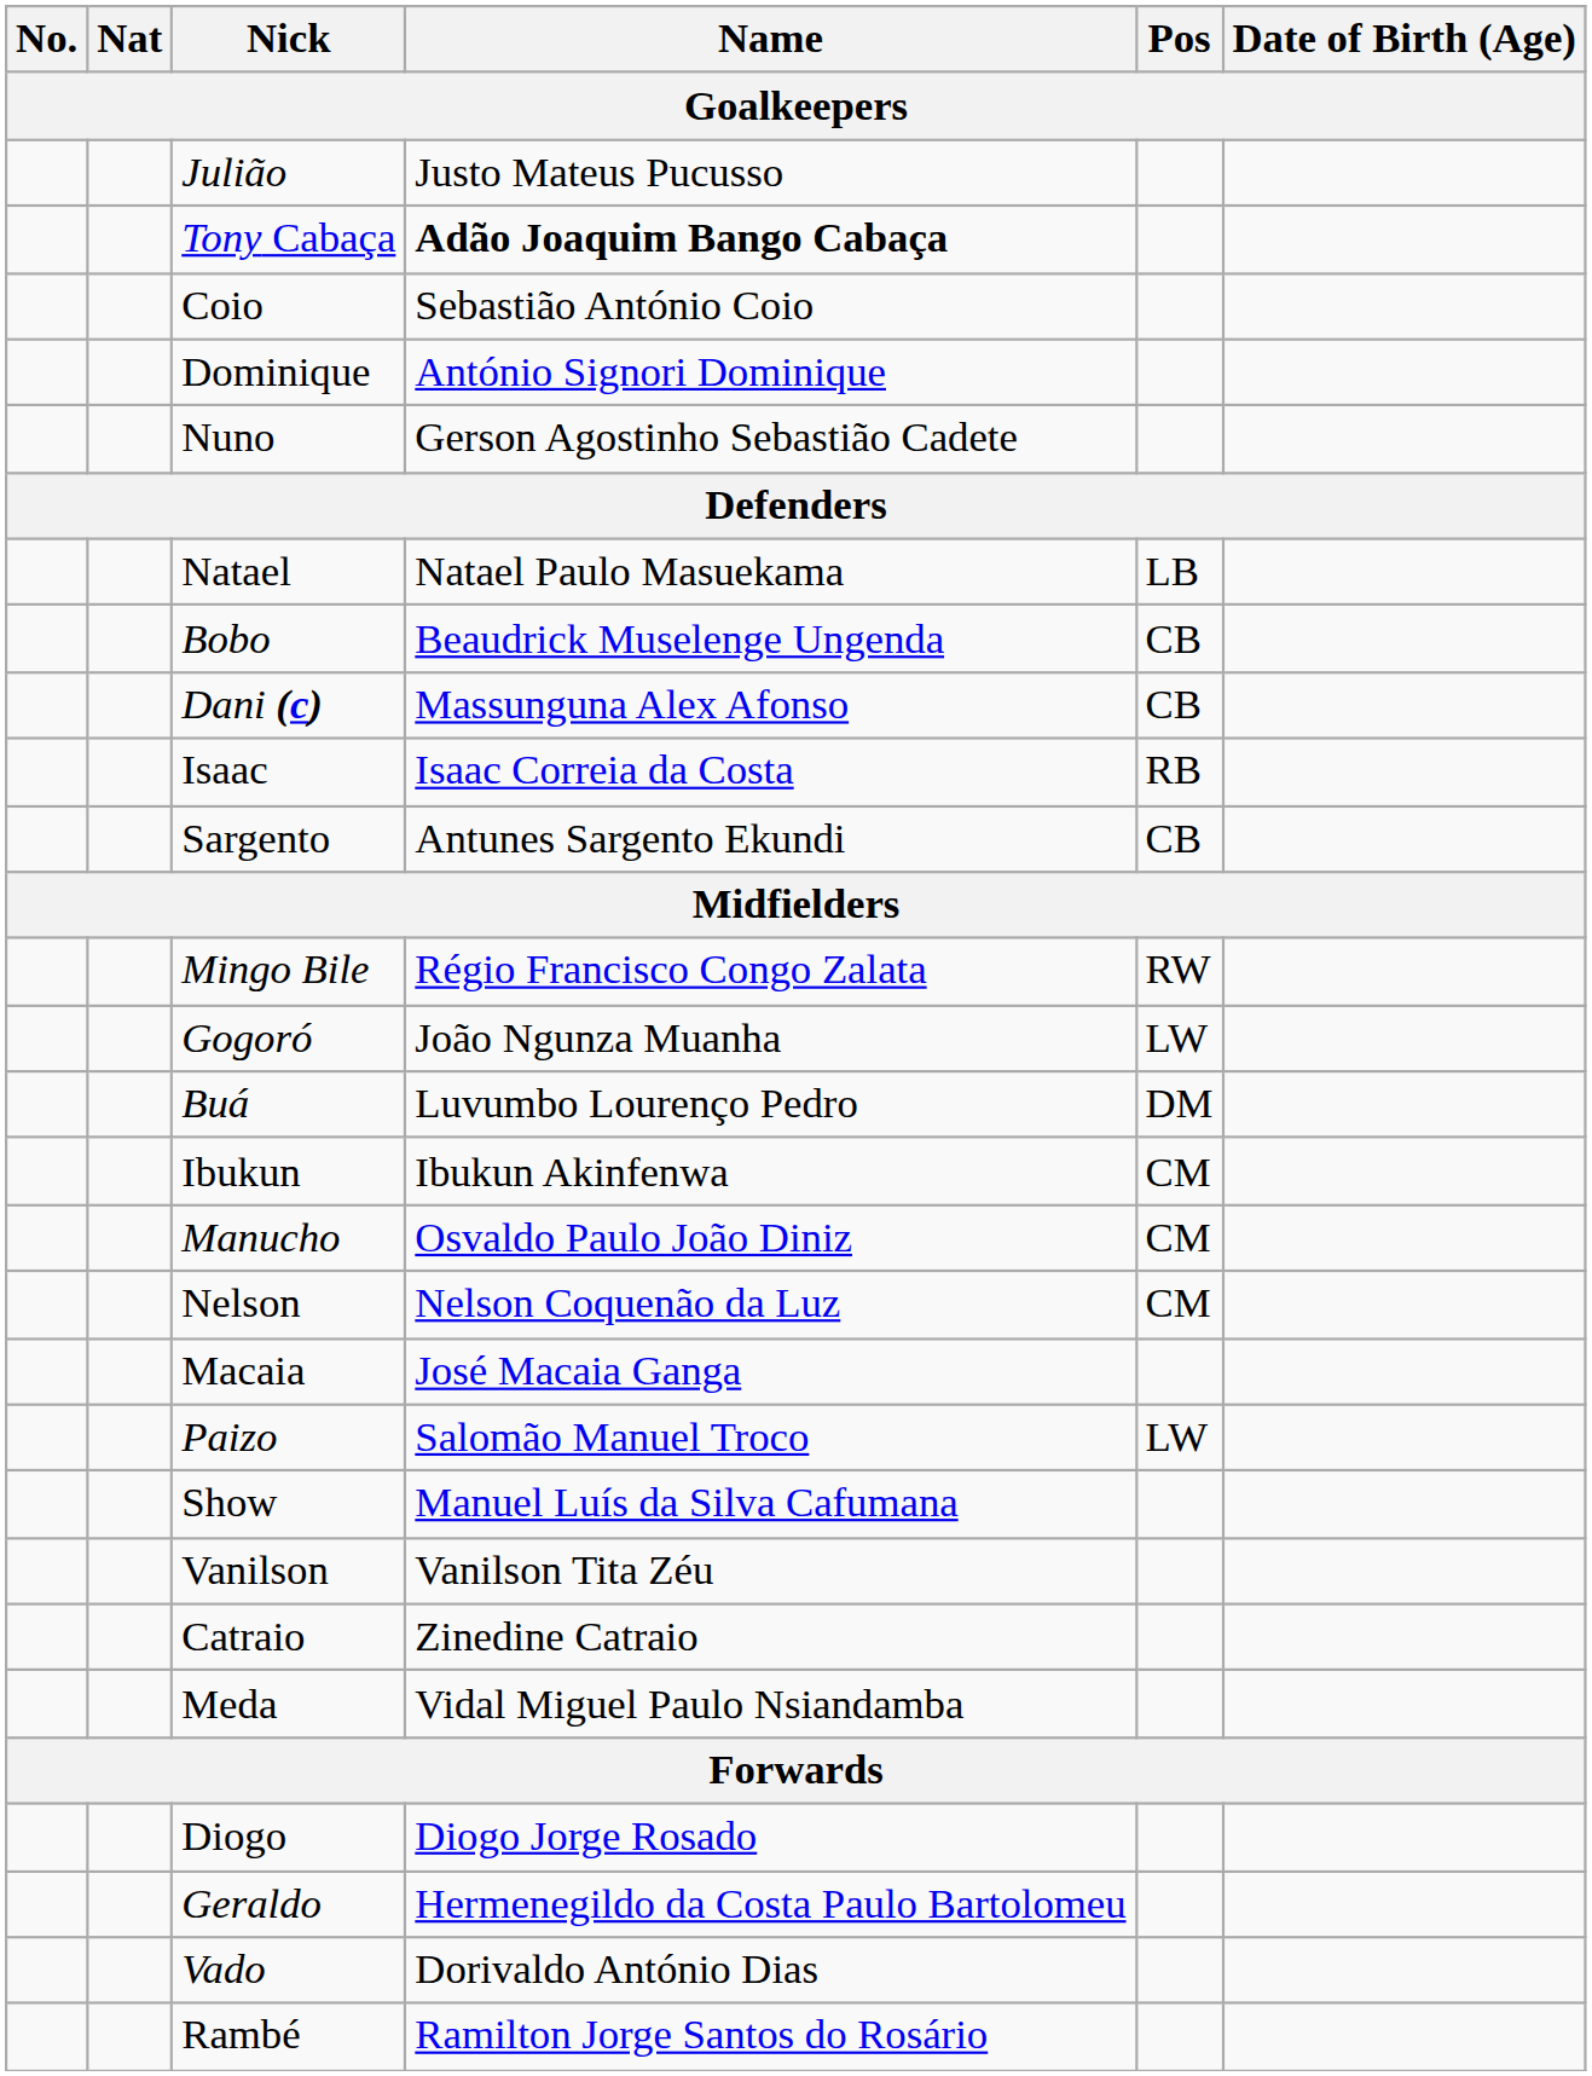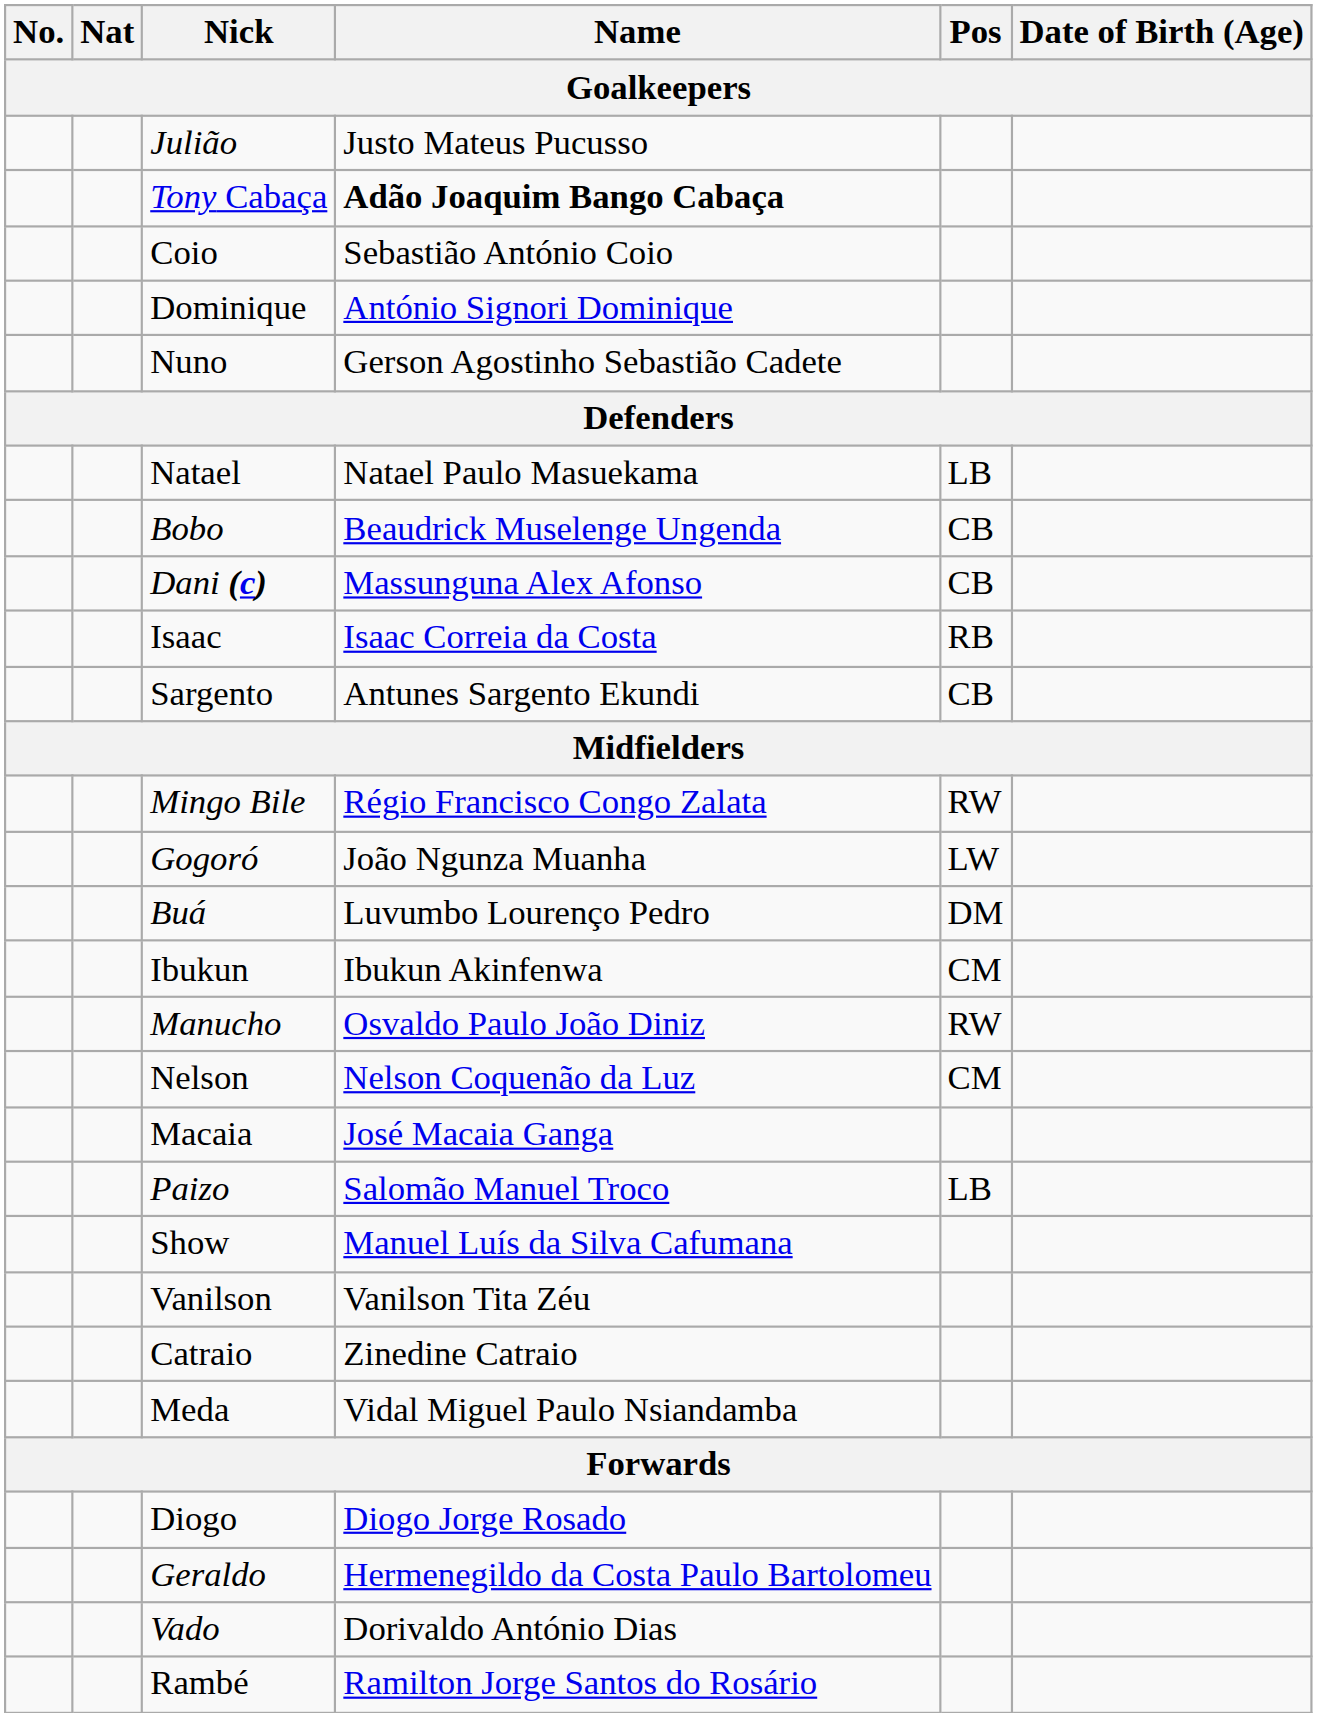Manucho | Pos: CM -> RW
Paizo | Pos: LW -> LB
